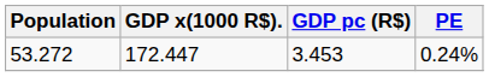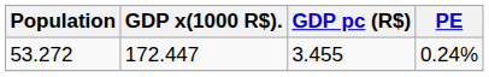53.272 | GDP pc (R$): 3.453 -> 3.455
